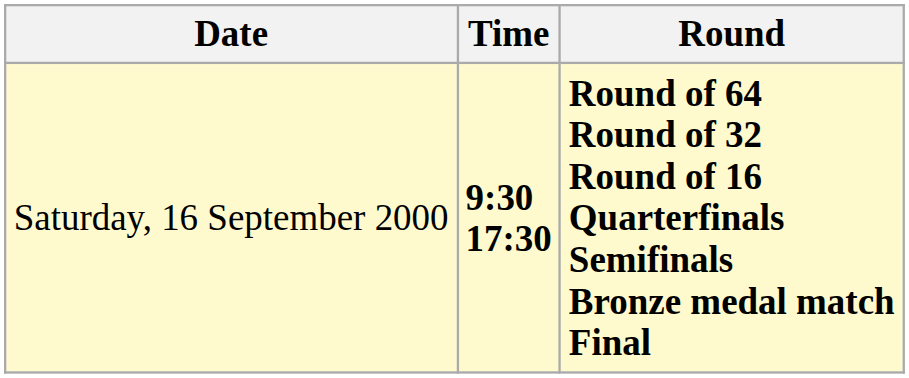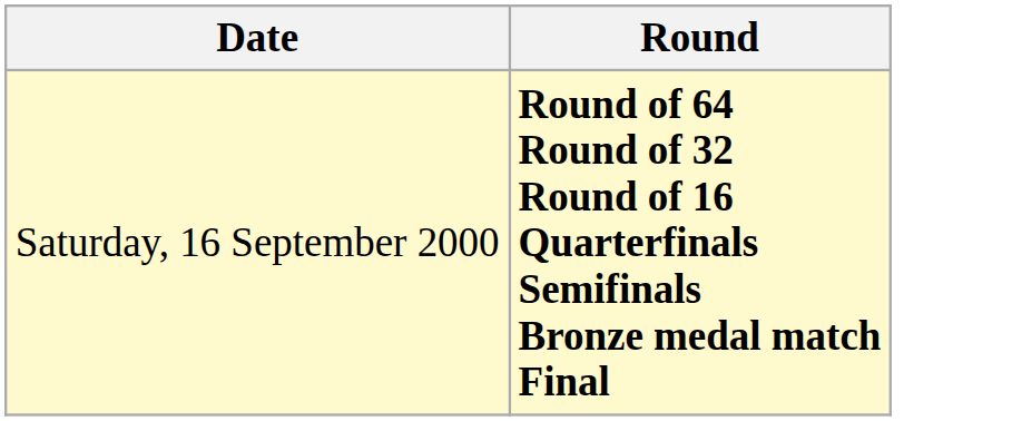- column: Time | 9:30 17:30
